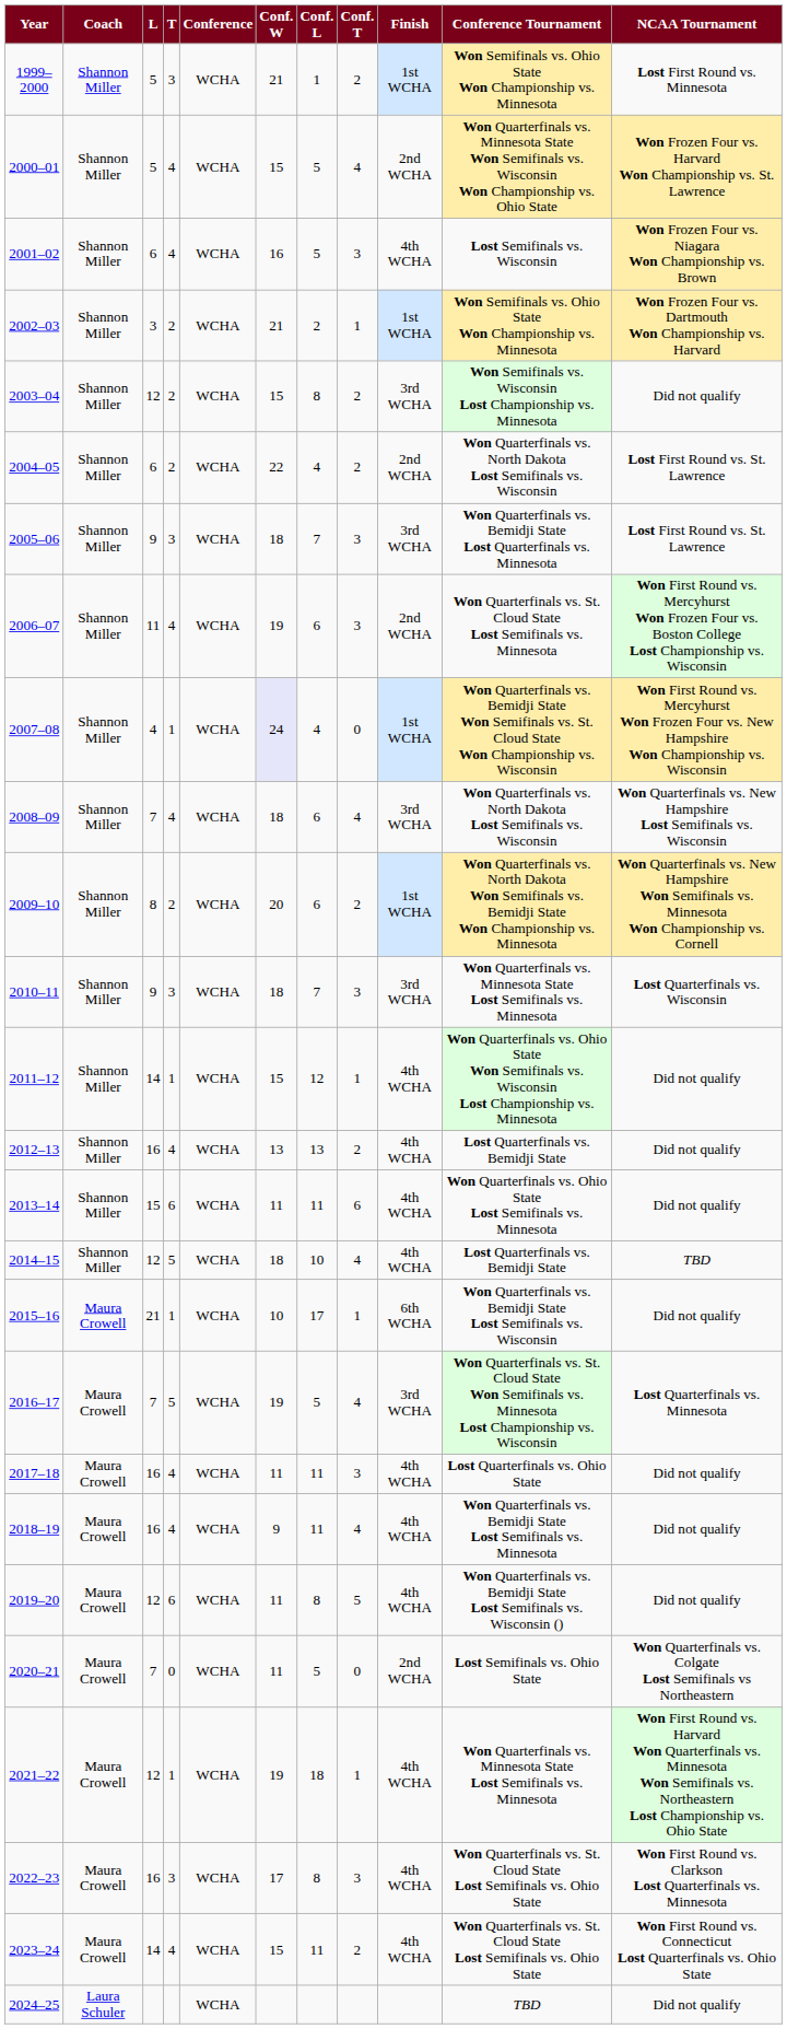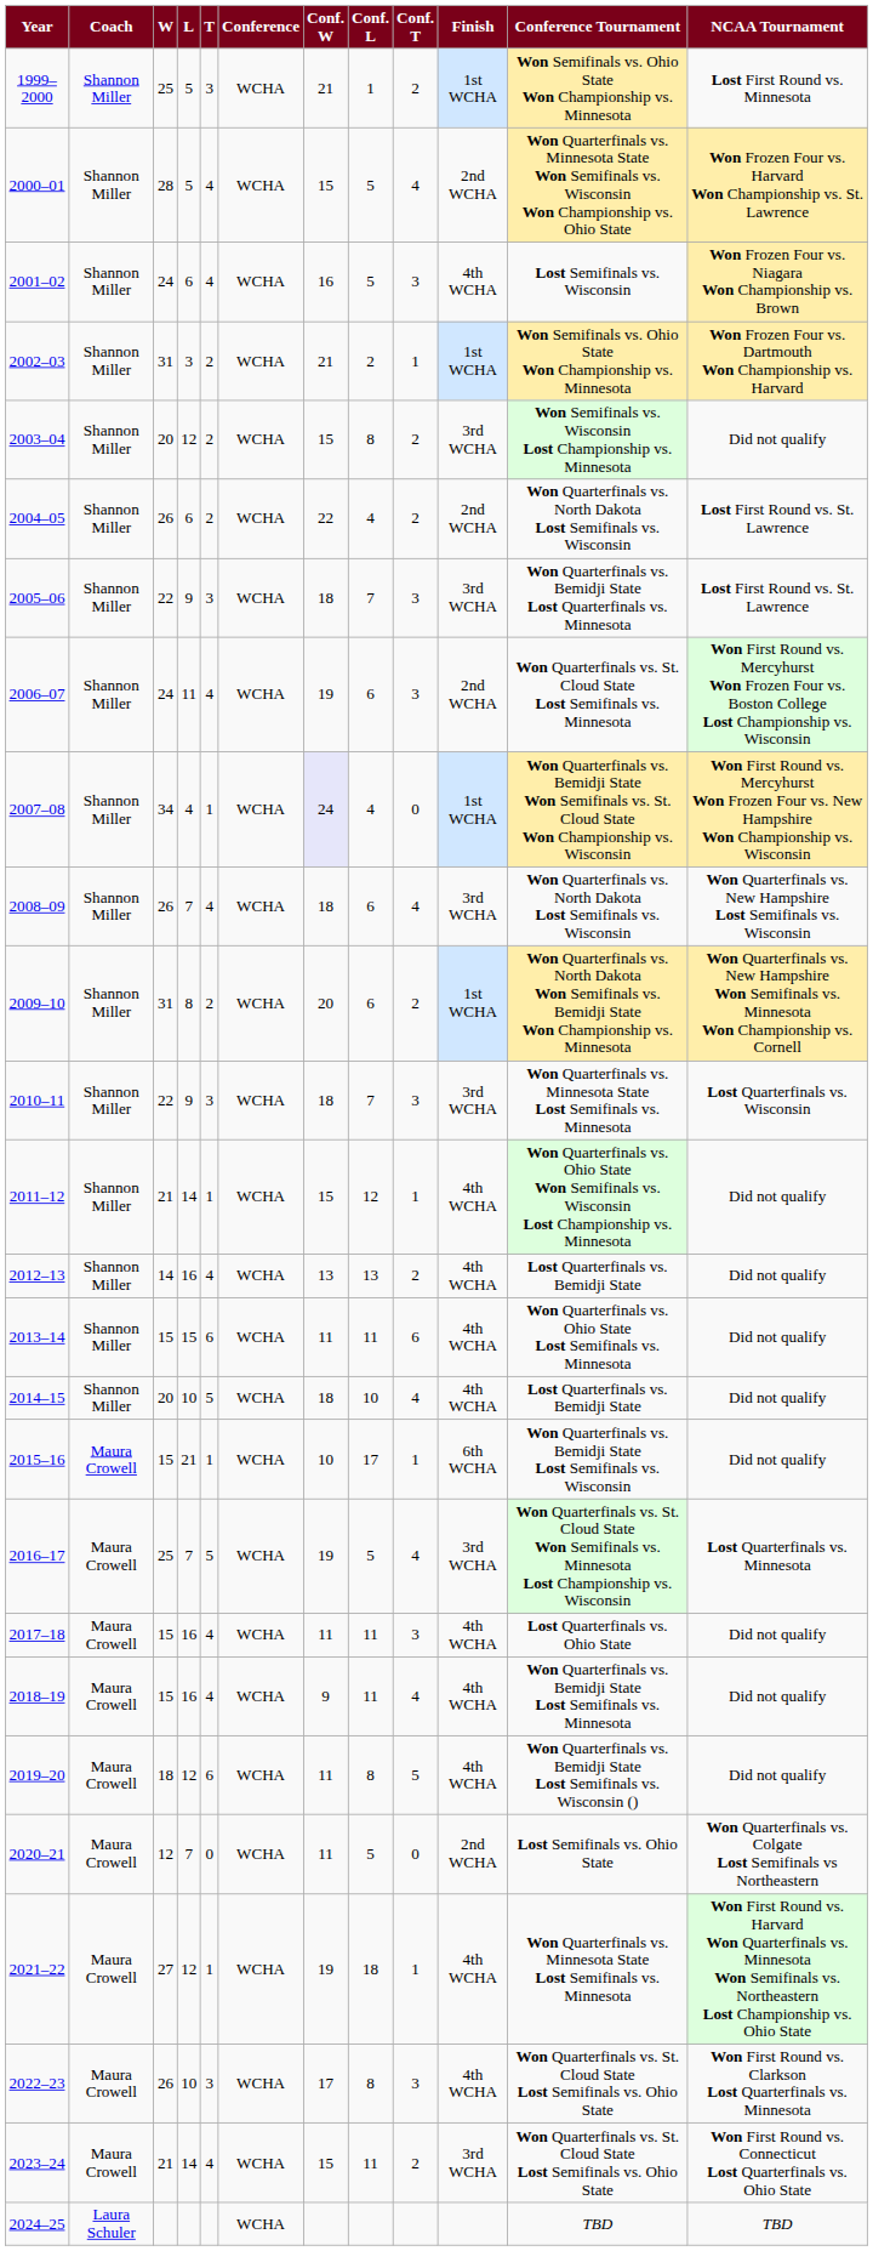+ column: W | 25 | 28 | 24 | 31 | 20 | 26 | 22 | 24 | 34 | 26 | 31 | 22 | 21 | 14 | 15 | 20 | 15 | 25 | 15 | 15 | 18 | 12 | 27 | 26 | 21
2014–15 | L: 12 -> 10
2014–15 | NCAA Tournament: TBD -> Did not qualify
2022–23 | L: 16 -> 10
2023–24 | Finish: 4th WCHA -> 3rd WCHA
2024–25 | NCAA Tournament: Did not qualify -> TBD
